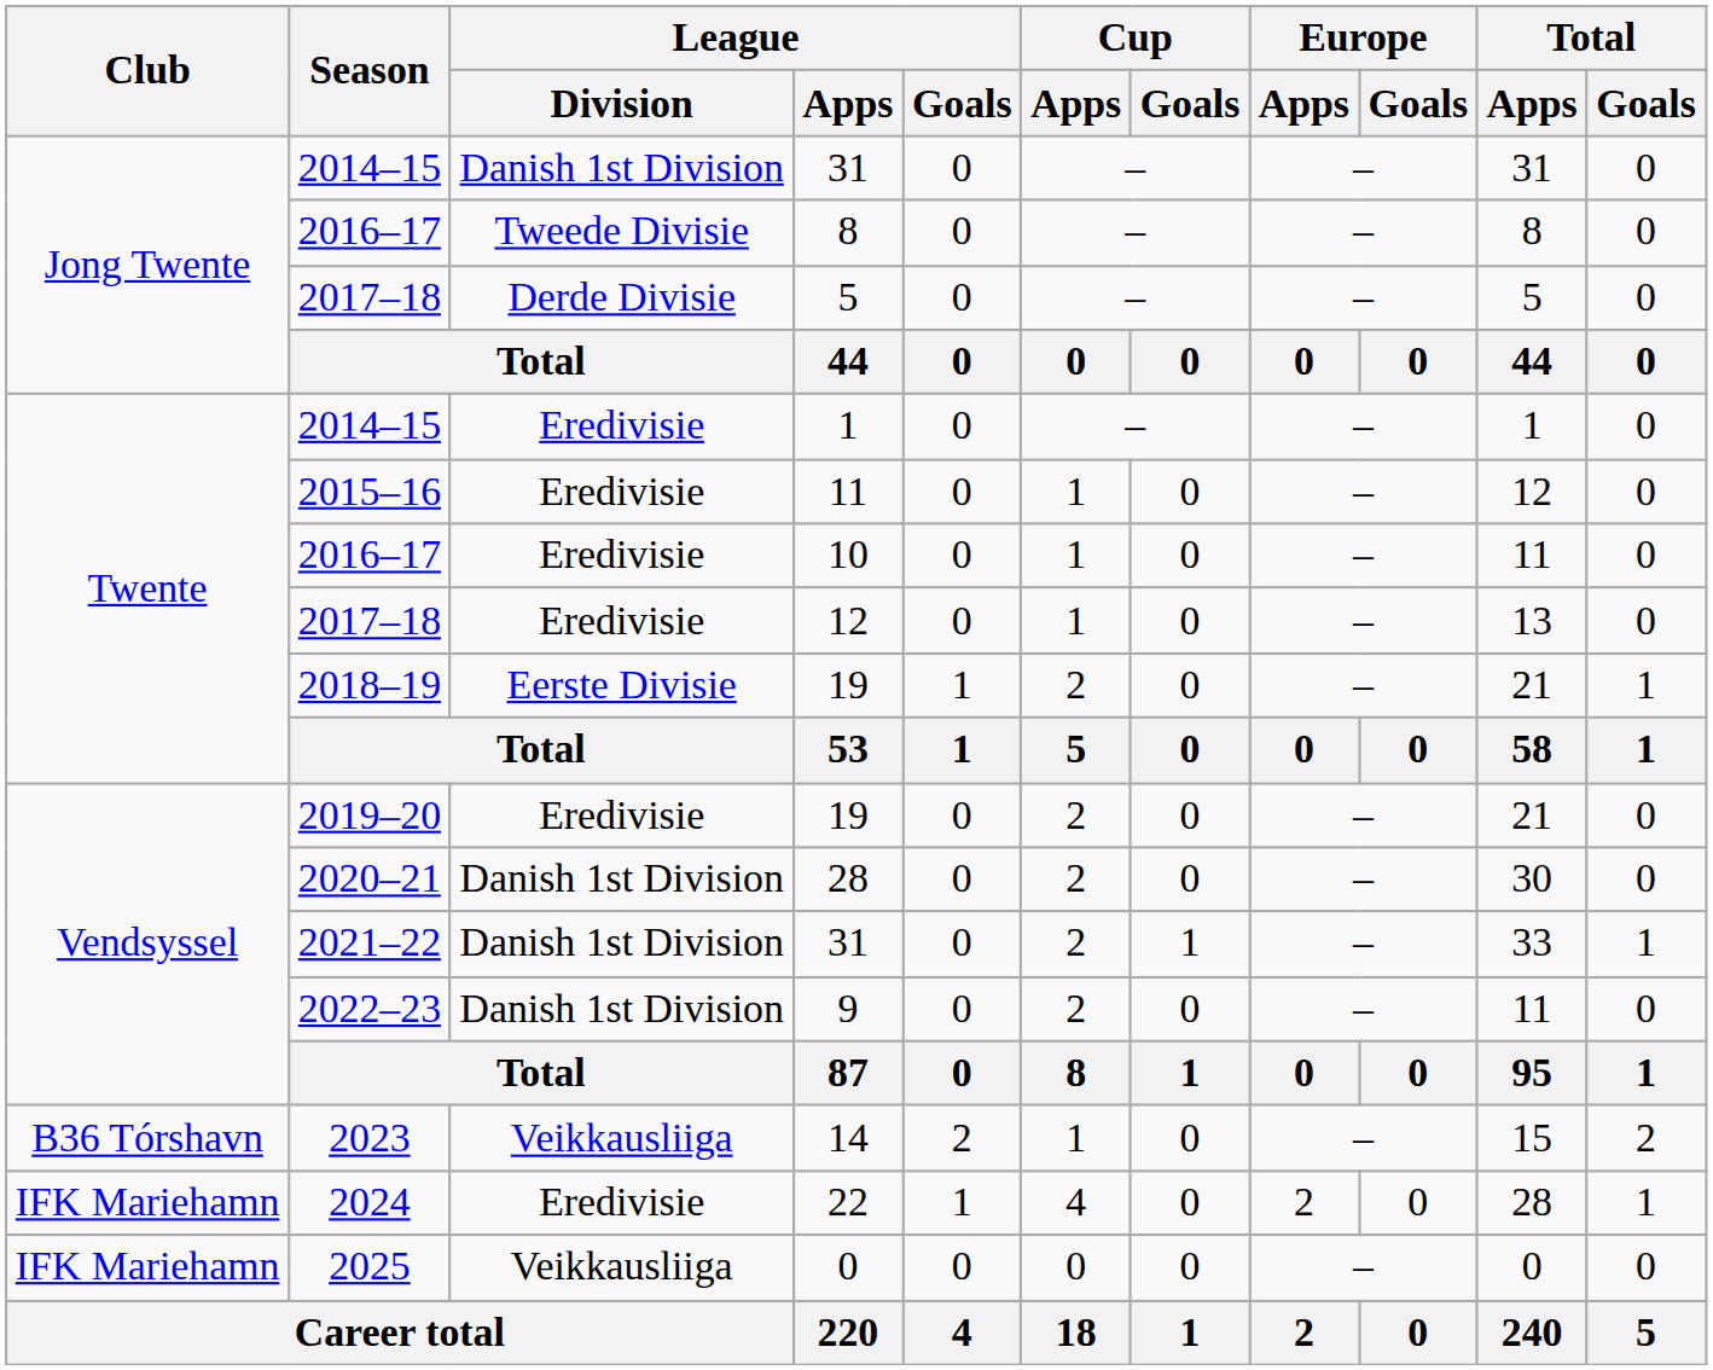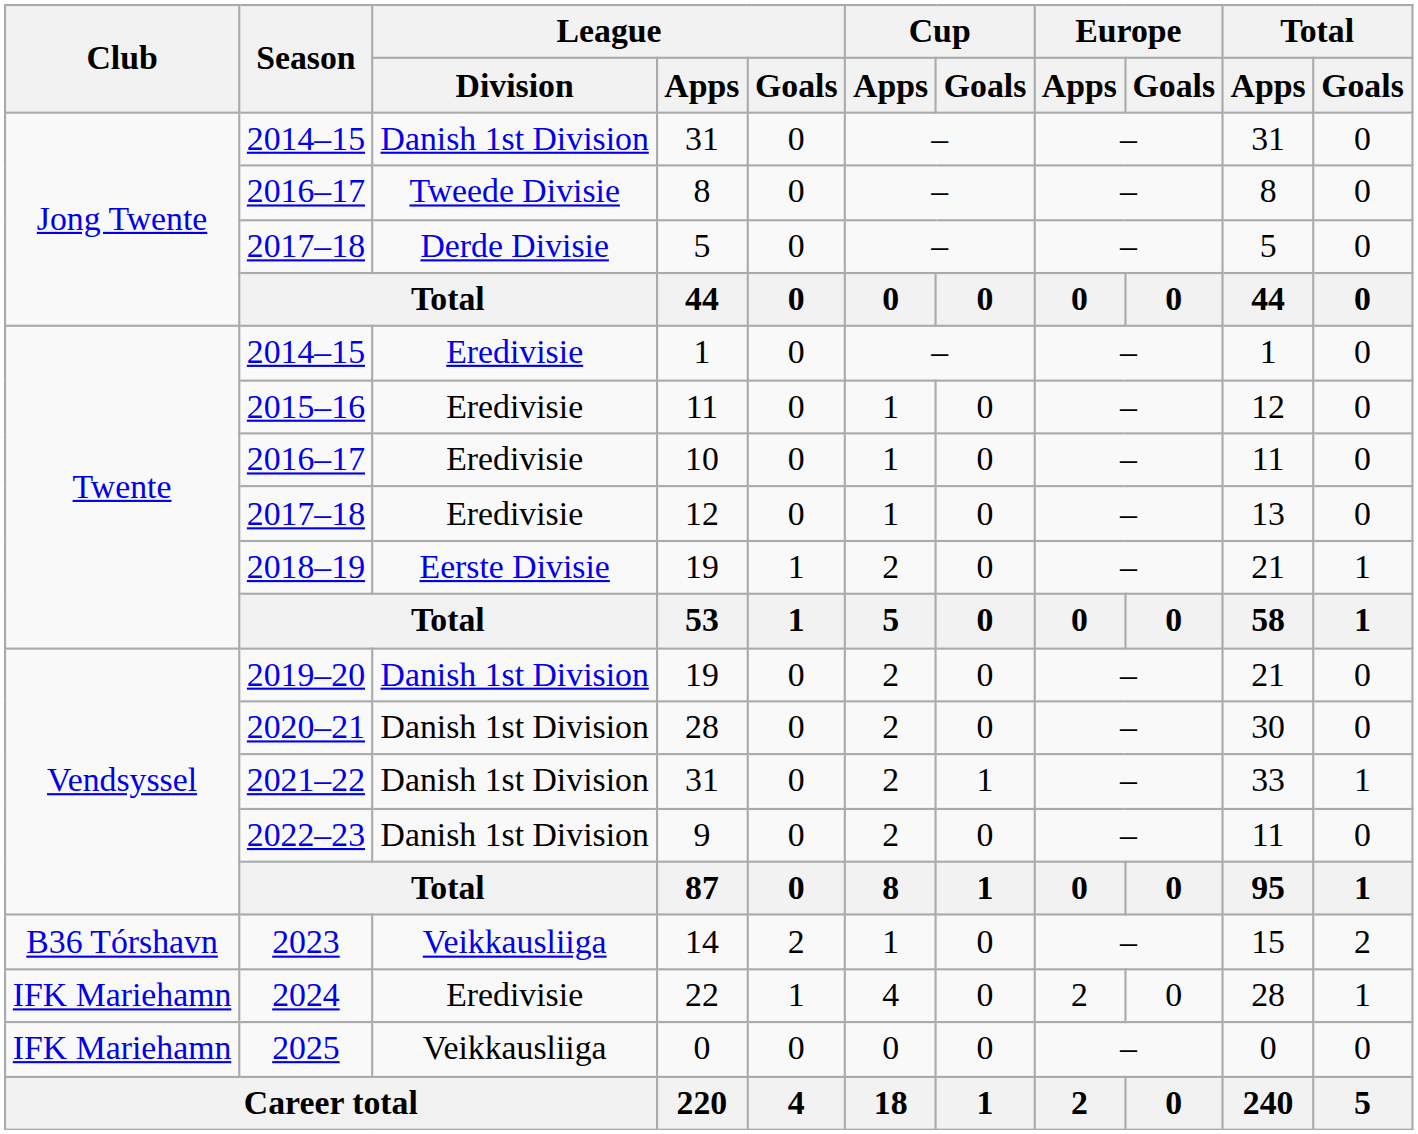2019–20 / 19 | League / Division: Eredivisie -> Danish 1st Division
